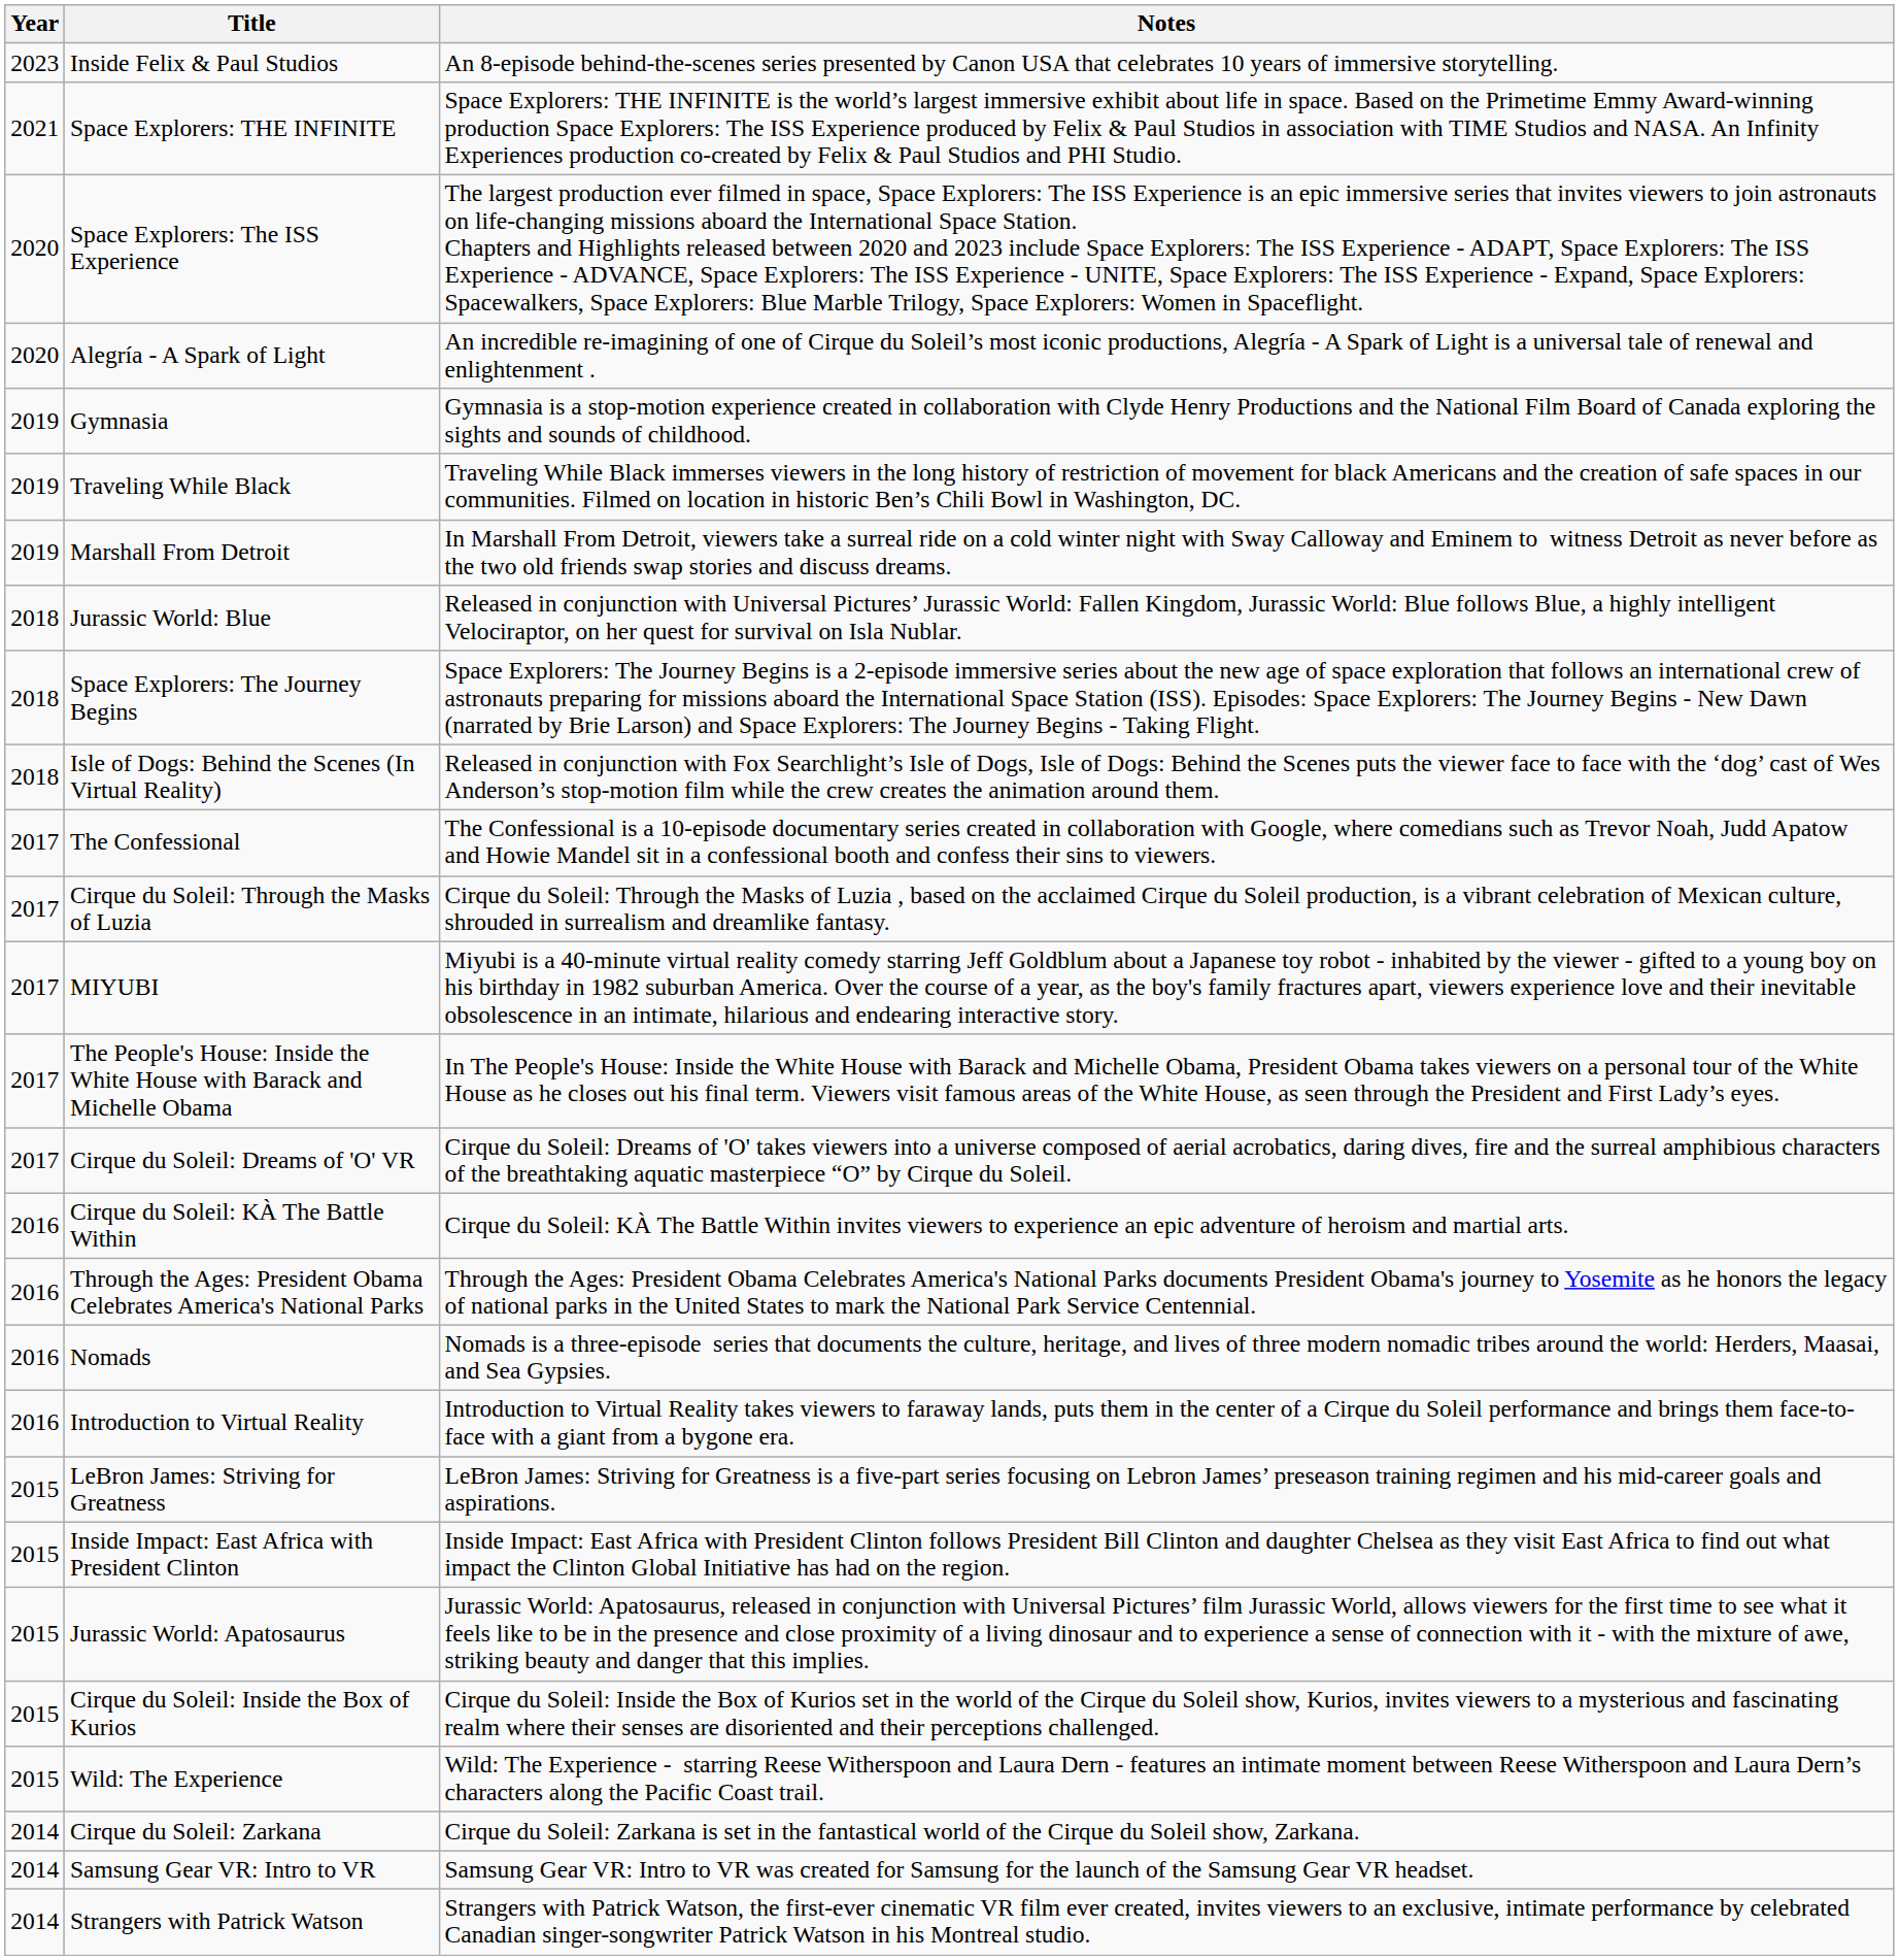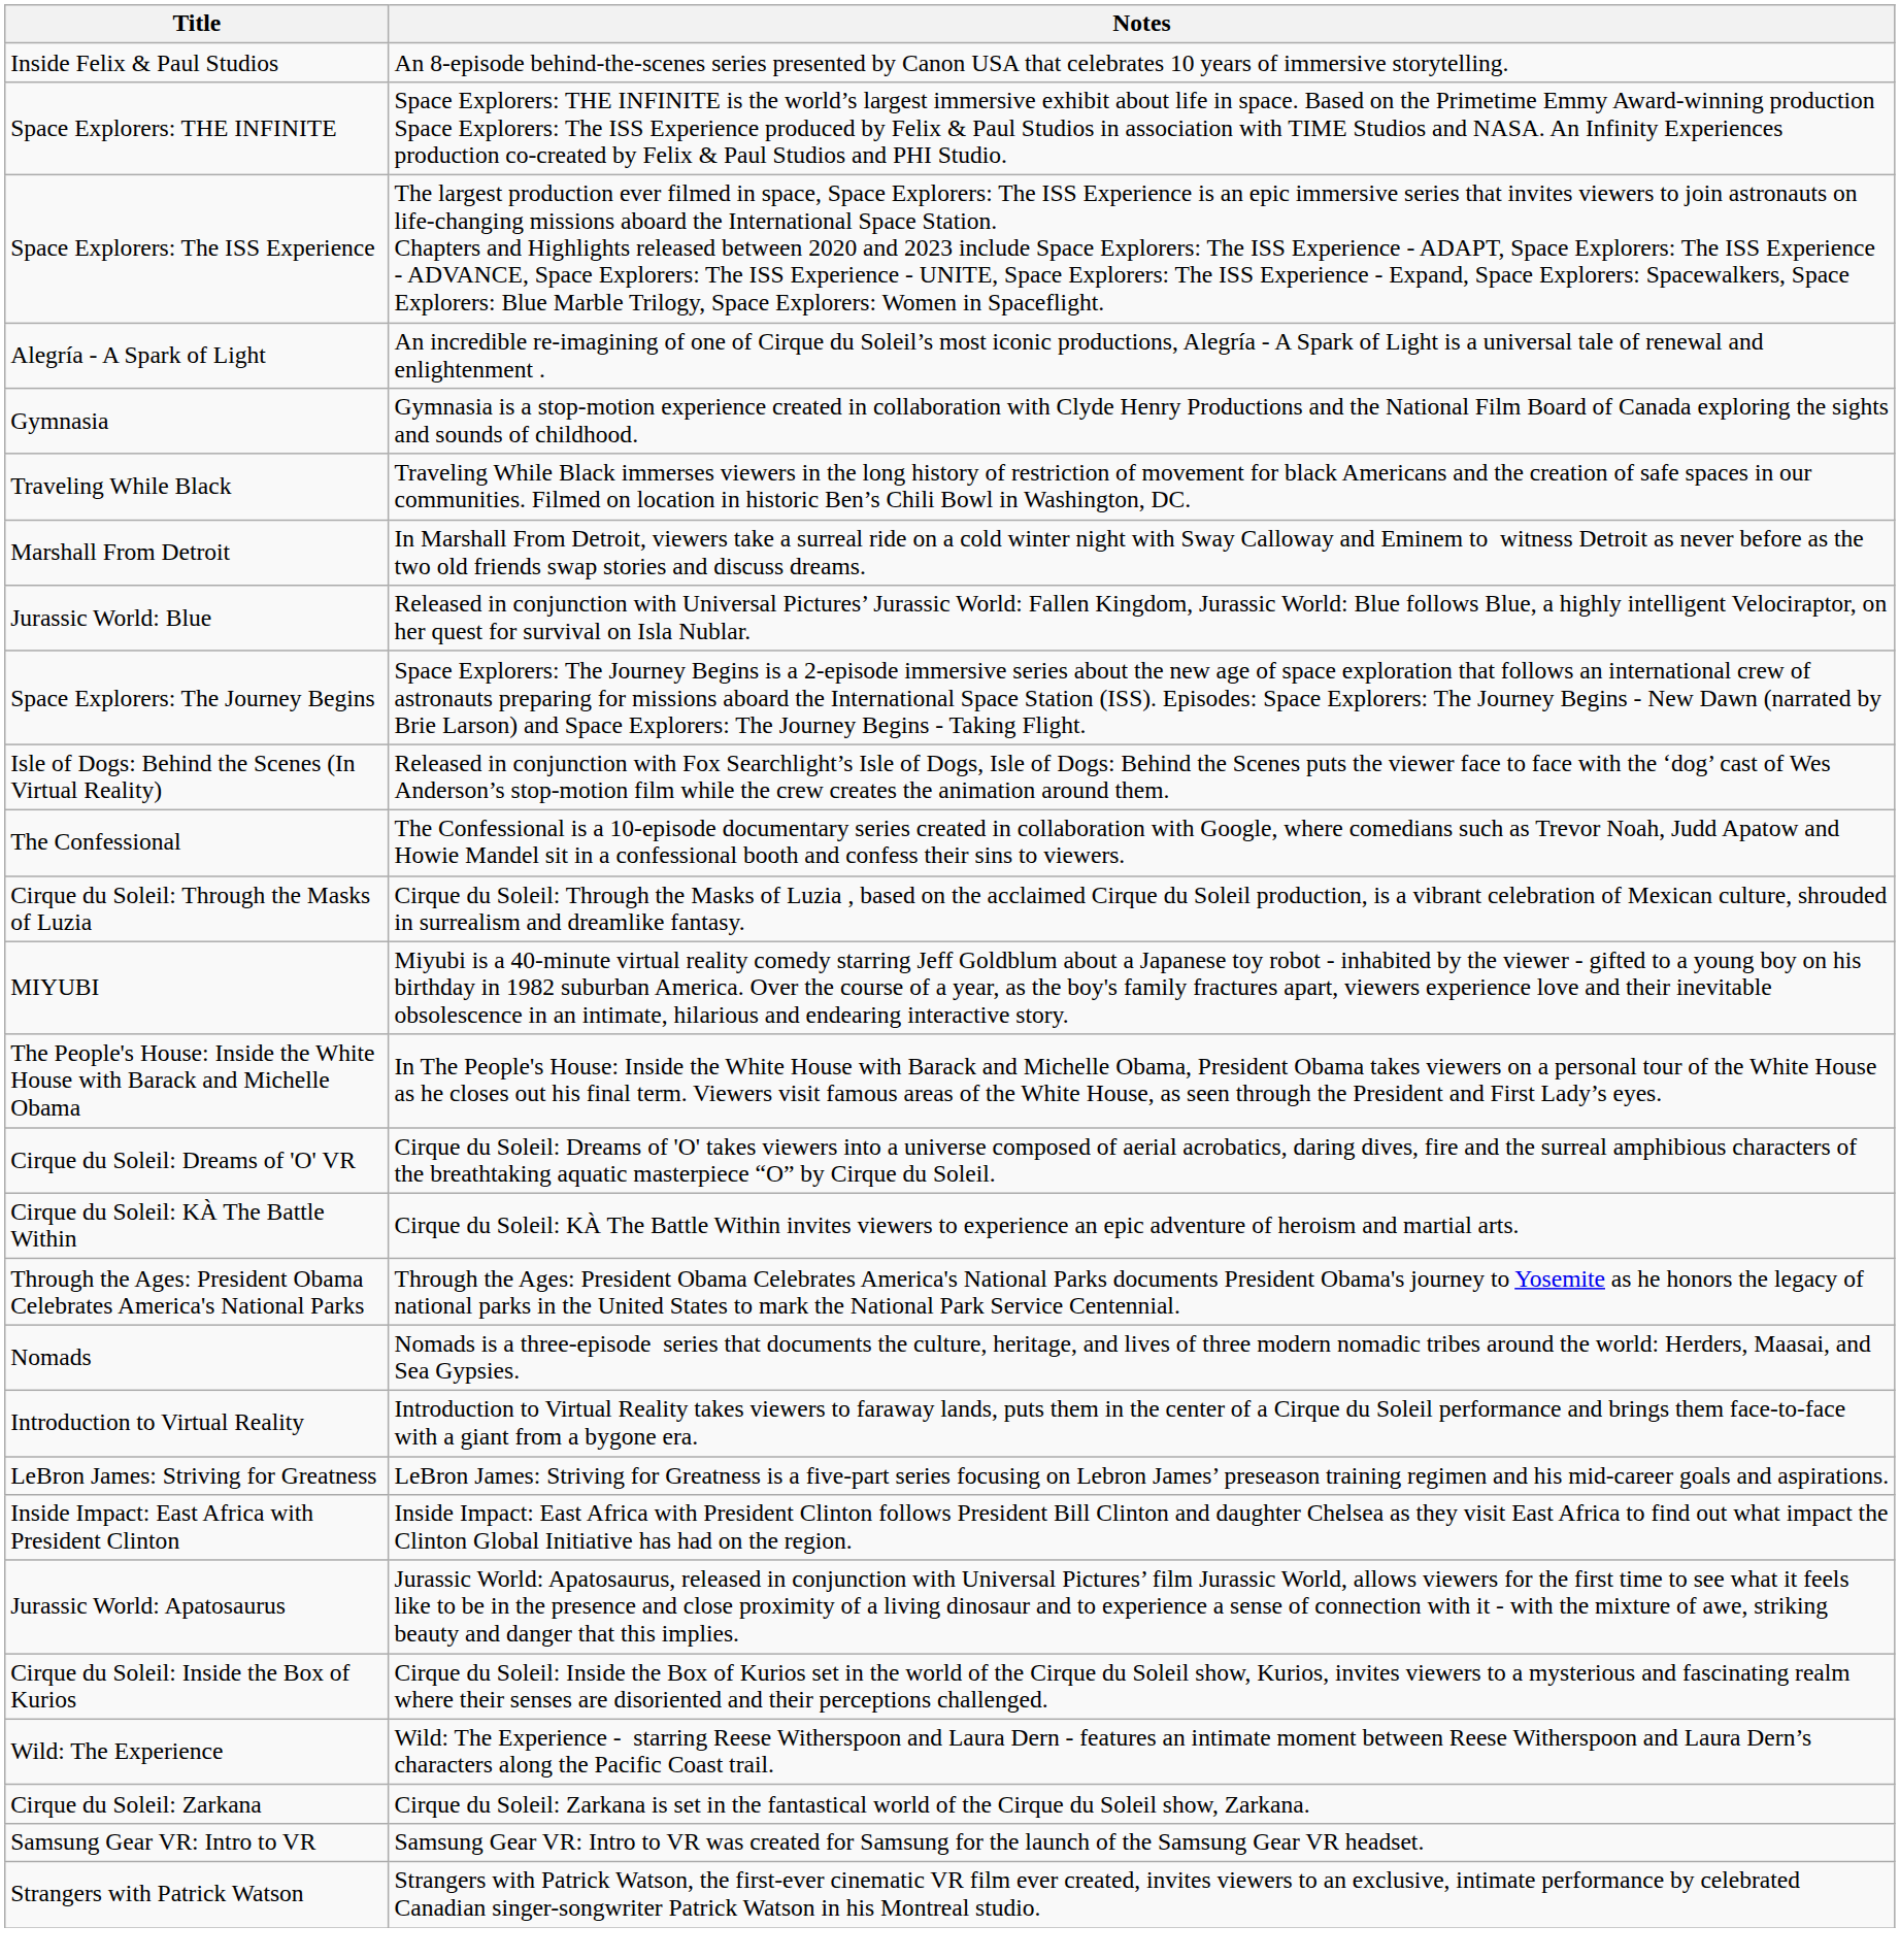- column: Year | 2023 | 2021 | 2020 | 2020 | 2019 | 2019 | 2019 | 2018 | 2018 | 2018 | 2017 | 2017 | 2017 | 2017 | 2017 | 2016 | 2016 | 2016 | 2016 | 2015 | 2015 | 2015 | 2015 | 2015 | 2014 | 2014 | 2014
